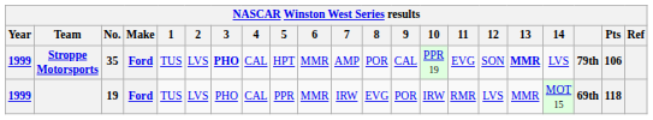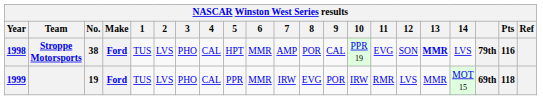Stroppe Motorsports | Year: 1999 -> 1998
Stroppe Motorsports | No.: 35 -> 38
Stroppe Motorsports | 3: bold -> normal
Stroppe Motorsports | Pts: 106 -> 116
